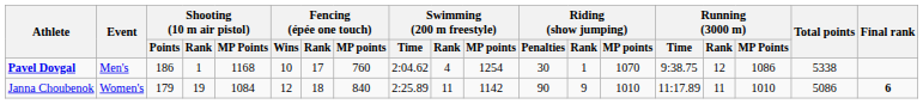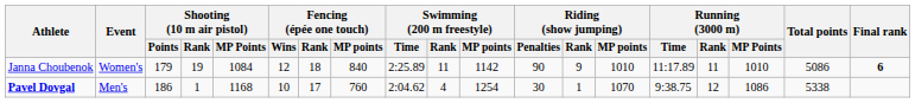rows swapped: Pavel Dovgal <-> Janna Choubenok
